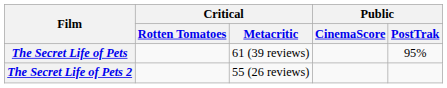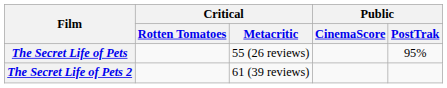The Secret Life of Pets | Critical / Metacritic: 61 (39 reviews) -> 55 (26 reviews)
The Secret Life of Pets 2 | Critical / Metacritic: 55 (26 reviews) -> 61 (39 reviews)
